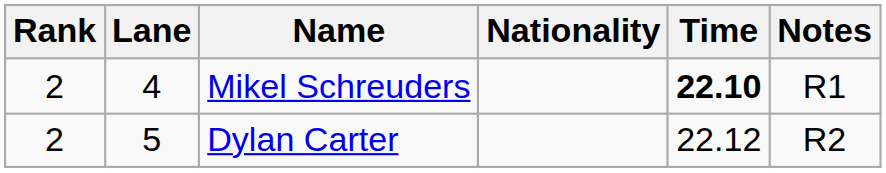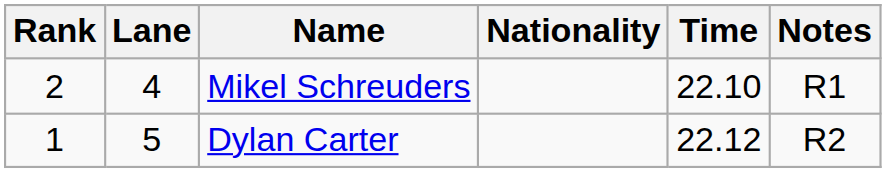Mikel Schreuders | Time: bold -> normal
Dylan Carter | Rank: 2 -> 1
